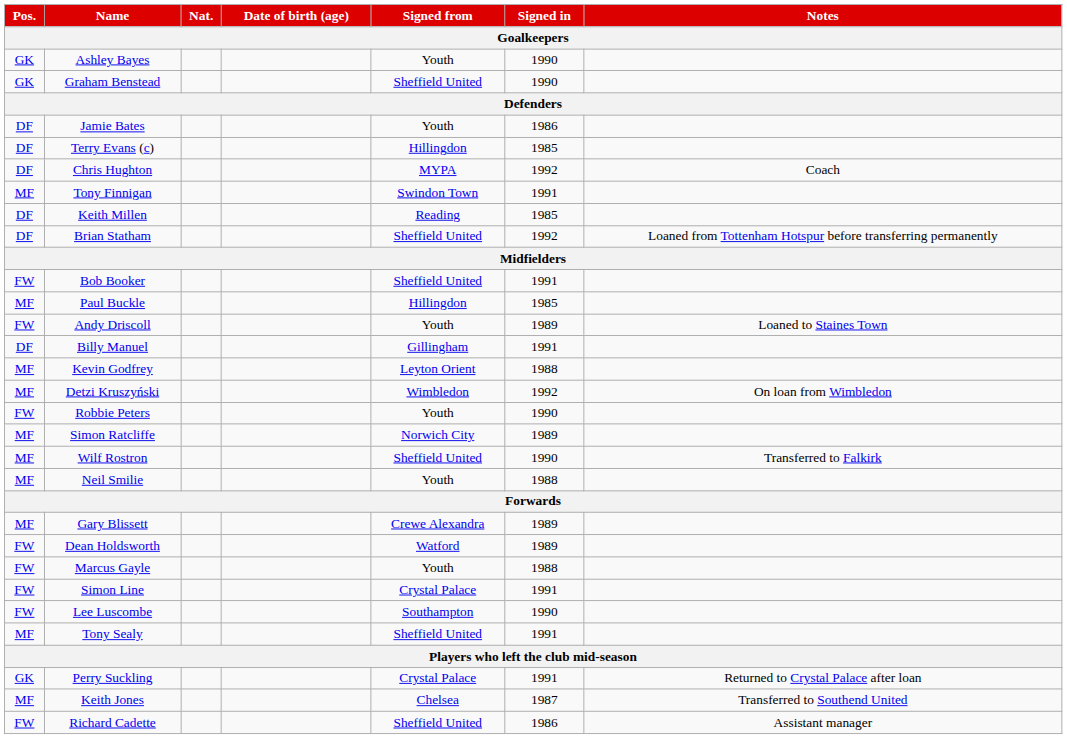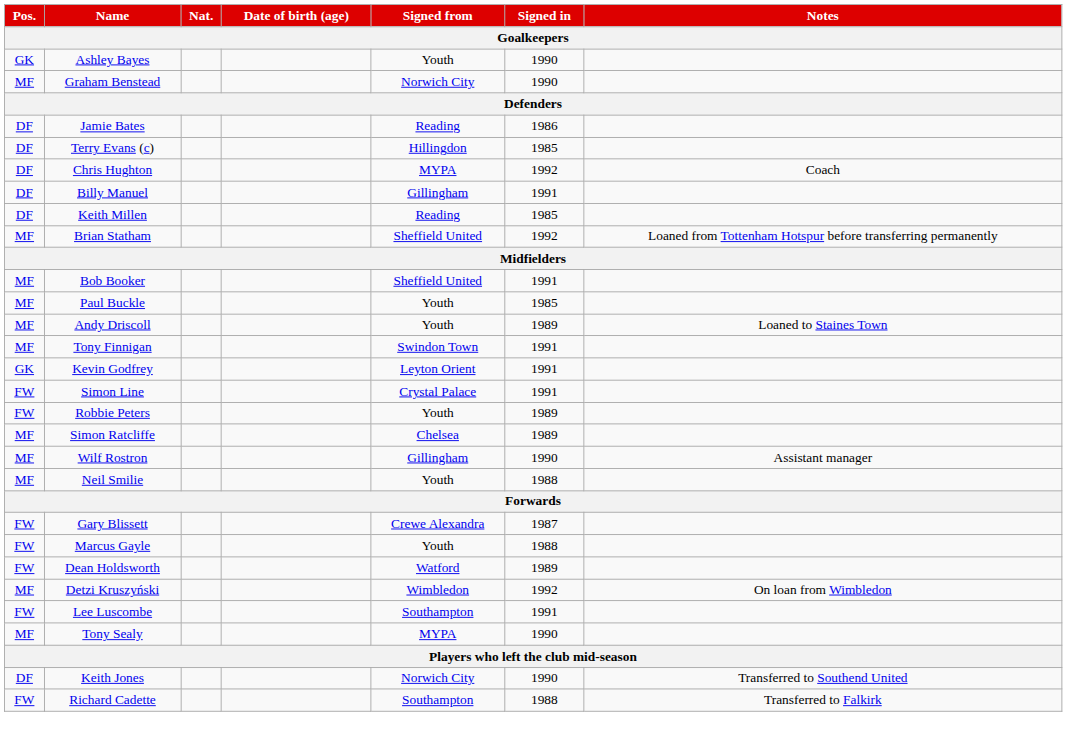Graham Benstead | Pos.: GK -> MF
Graham Benstead | Signed from: Sheffield United -> Norwich City
Jamie Bates | Signed from: Youth -> Reading
rows swapped: Billy Manuel <-> Tony Finnigan
Brian Statham | Pos.: DF -> MF
Bob Booker | Pos.: FW -> MF
Paul Buckle | Signed from: Hillingdon -> Youth
Andy Driscoll | Pos.: FW -> MF
Kevin Godfrey | Pos.: MF -> GK
Kevin Godfrey | Signed in: 1988 -> 1991
rows swapped: Detzi Kruszyński <-> Simon Line
Robbie Peters | Signed in: 1990 -> 1989
Simon Ratcliffe | Signed from: Norwich City -> Chelsea
Wilf Rostron | Signed from: Sheffield United -> Gillingham
Wilf Rostron | Notes: Transferred to Falkirk -> Assistant manager
Gary Blissett | Pos.: MF -> FW
Gary Blissett | Signed in: 1989 -> 1987
rows swapped: Marcus Gayle <-> Dean Holdsworth
Lee Luscombe | Signed in: 1990 -> 1991
Tony Sealy | Signed from: Sheffield United -> MYPA
Tony Sealy | Signed in: 1991 -> 1990
- row: GK | Perry Suckling | Crystal Palace | 1991 | Returned to Crystal Palace after loan
Keith Jones | Pos.: MF -> DF
Keith Jones | Signed from: Chelsea -> Norwich City
Keith Jones | Signed in: 1987 -> 1990
Richard Cadette | Signed from: Sheffield United -> Southampton
Richard Cadette | Signed in: 1986 -> 1988
Richard Cadette | Notes: Assistant manager -> Transferred to Falkirk
